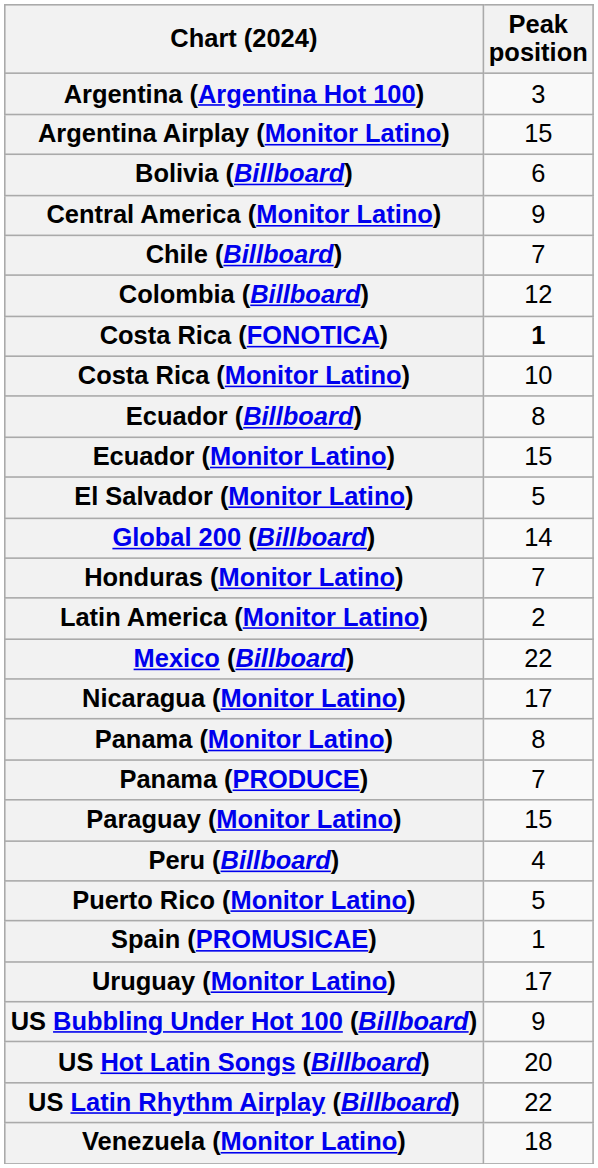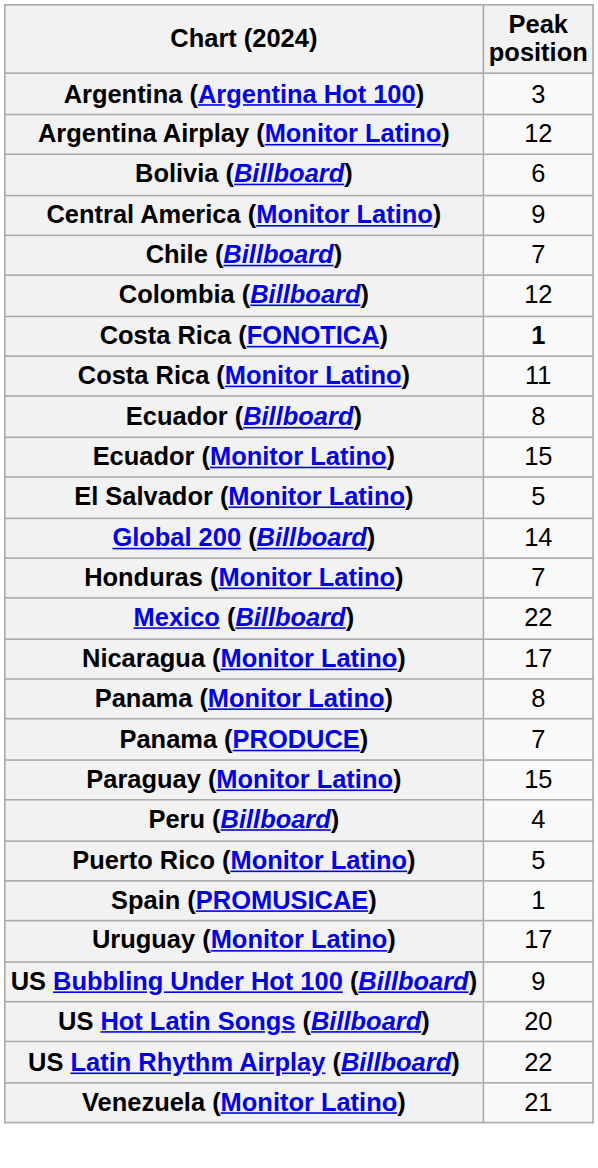Argentina Airplay (Monitor Latino) | Peak position: 15 -> 12
Costa Rica (Monitor Latino) | Peak position: 10 -> 11
- row: Latin America (Monitor Latino) | 2
Venezuela (Monitor Latino) | Peak position: 18 -> 21
